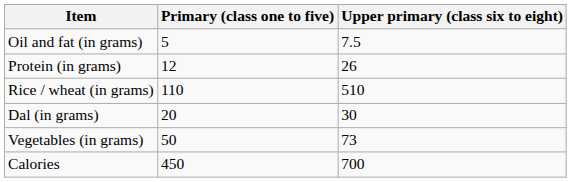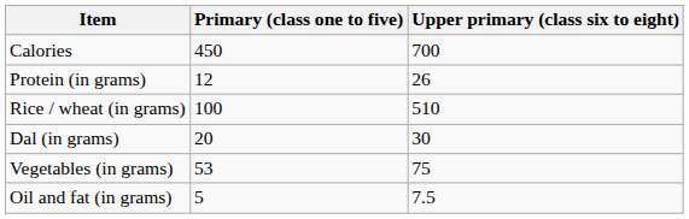rows swapped: Calories <-> Oil and fat (in grams)
Rice / wheat (in grams) | Primary (class one to five): 110 -> 100
Vegetables (in grams) | Primary (class one to five): 50 -> 53
Vegetables (in grams) | Upper primary (class six to eight): 73 -> 75
